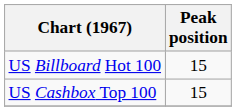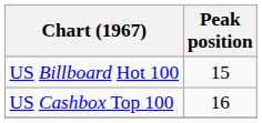US Cashbox Top 100 | Peak position: 15 -> 16
